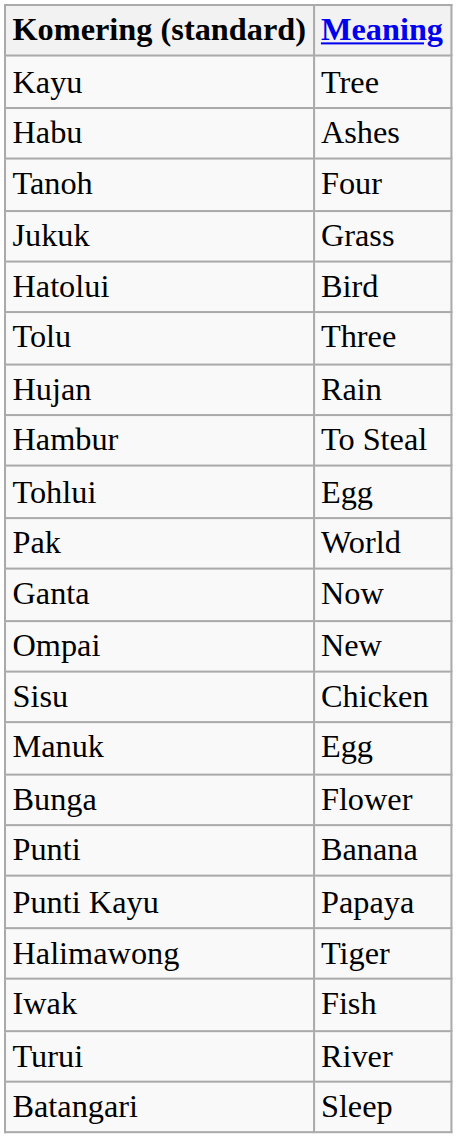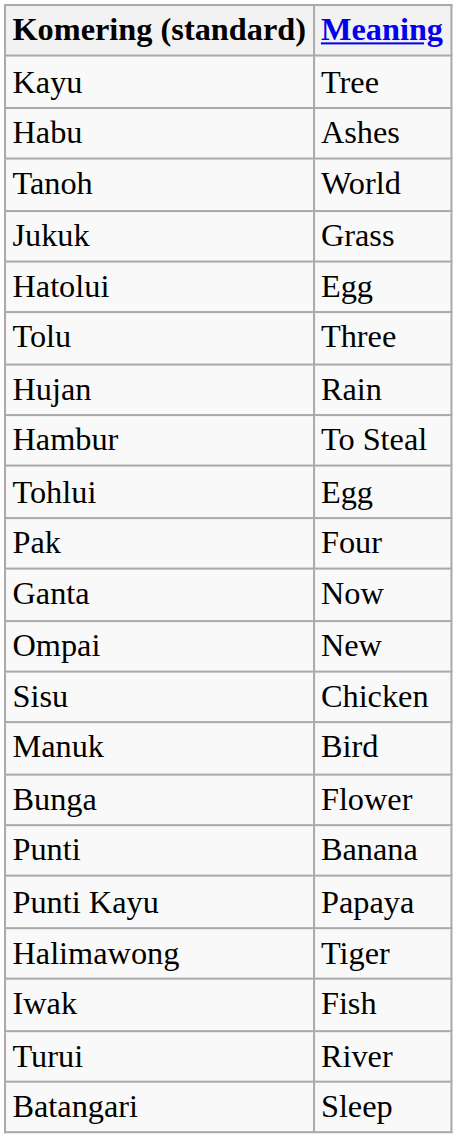Tanoh | Meaning: Four -> World
Hatolui | Meaning: Bird -> Egg
Pak | Meaning: World -> Four
Manuk | Meaning: Egg -> Bird
